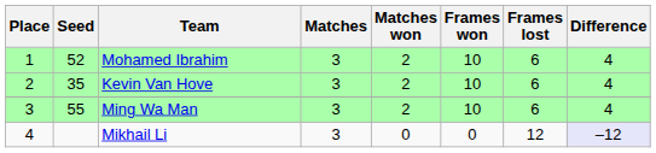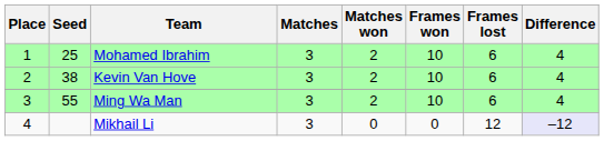Mohamed Ibrahim | Seed: 52 -> 25
Kevin Van Hove | Seed: 35 -> 38
